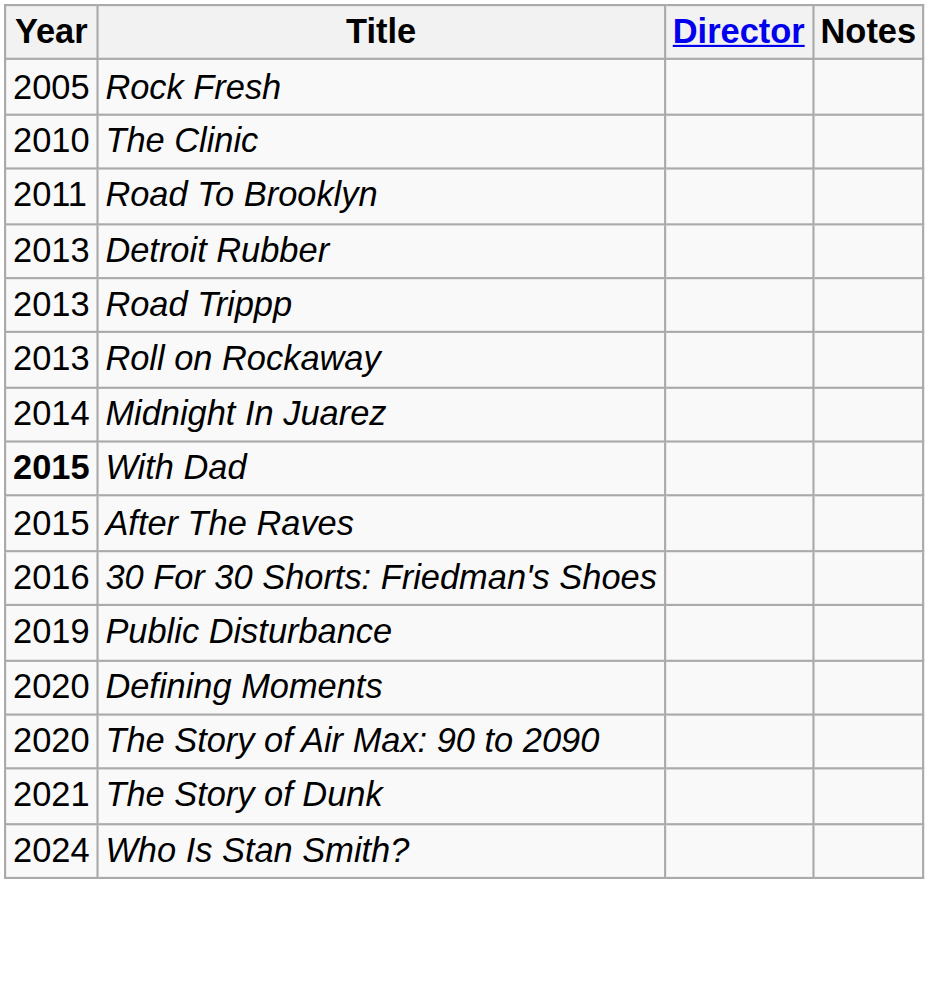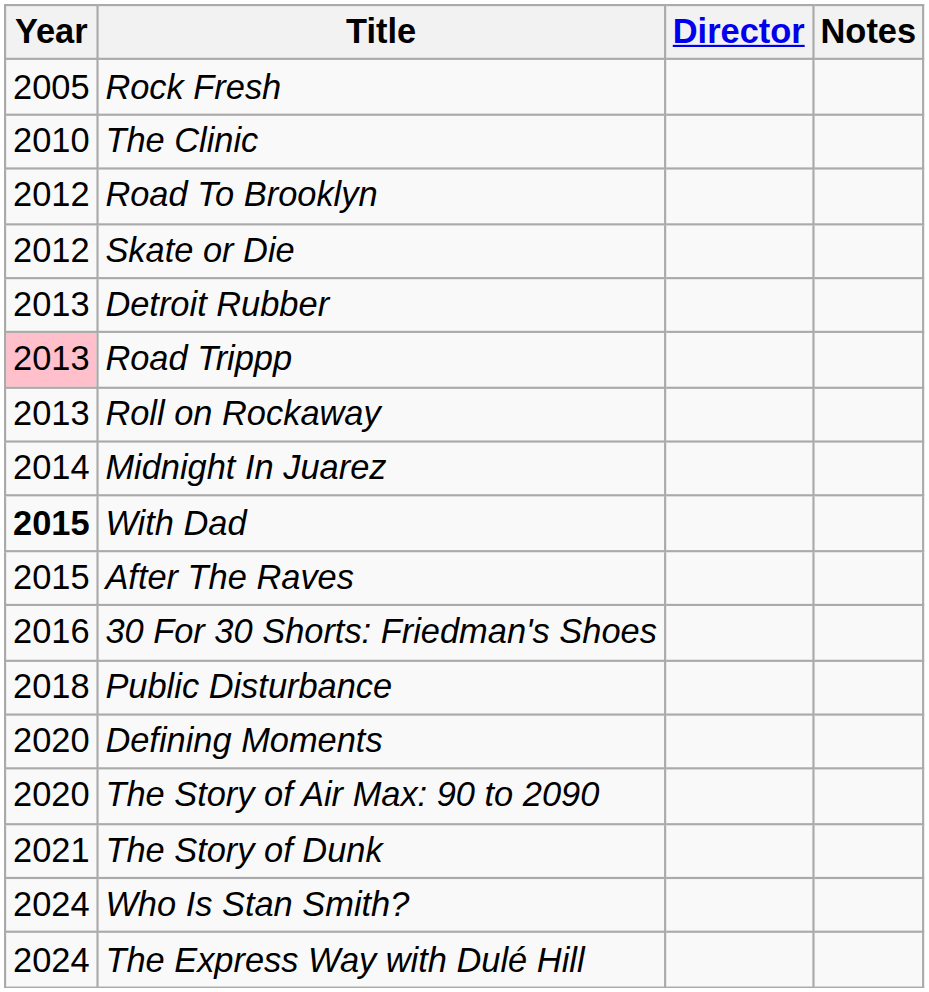Road To Brooklyn | Year: 2011 -> 2012
+ row: 2012 | Skate or Die
Road Trippp | Year: no background -> pink background
Public Disturbance | Year: 2019 -> 2018
+ row: 2024 | The Express Way with Dulé Hill
